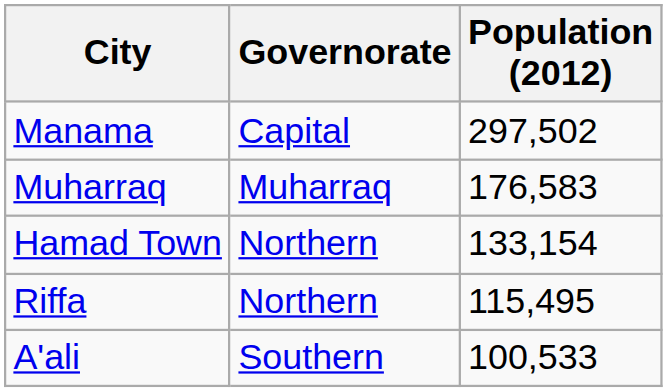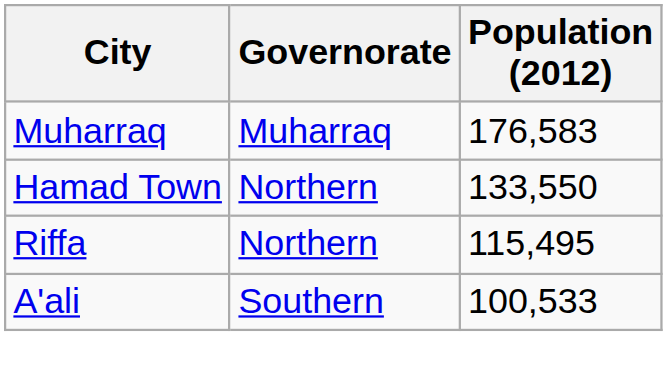- row: Manama | Capital | 297,502
Hamad Town | Population (2012): 133,154 -> 133,550
